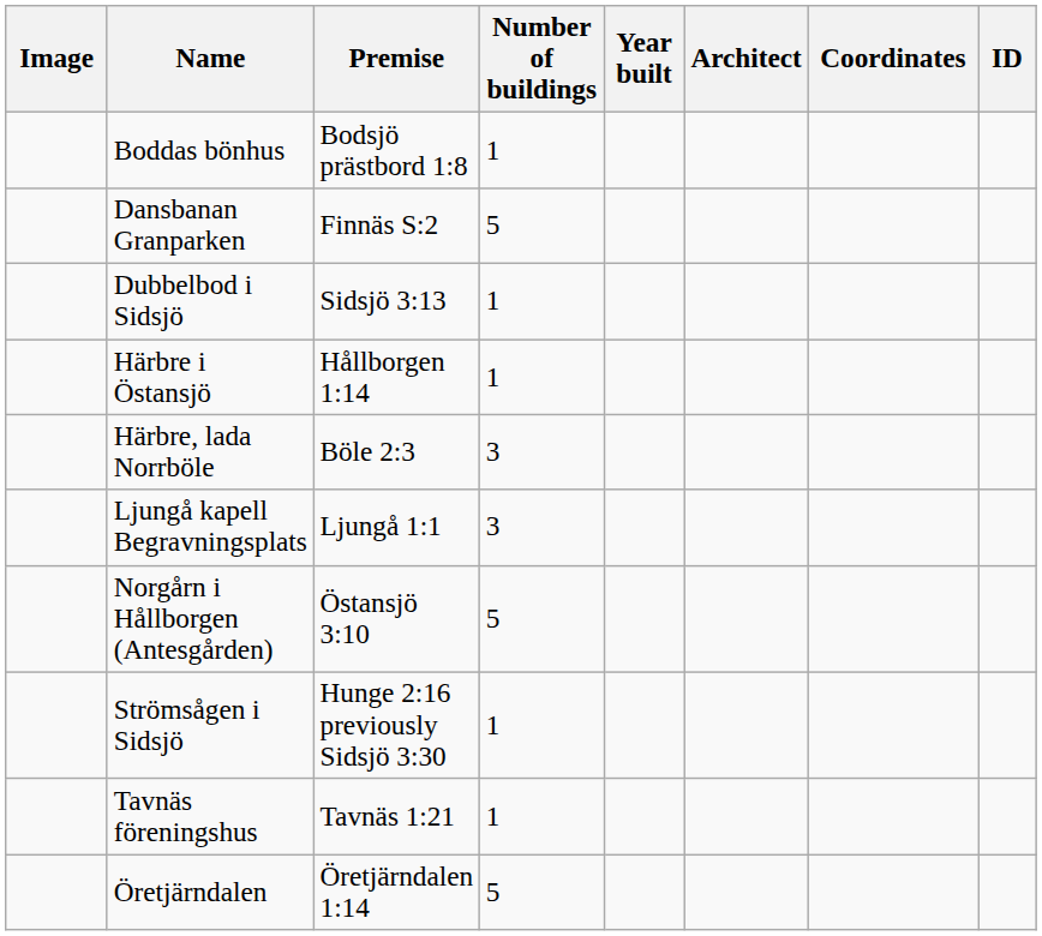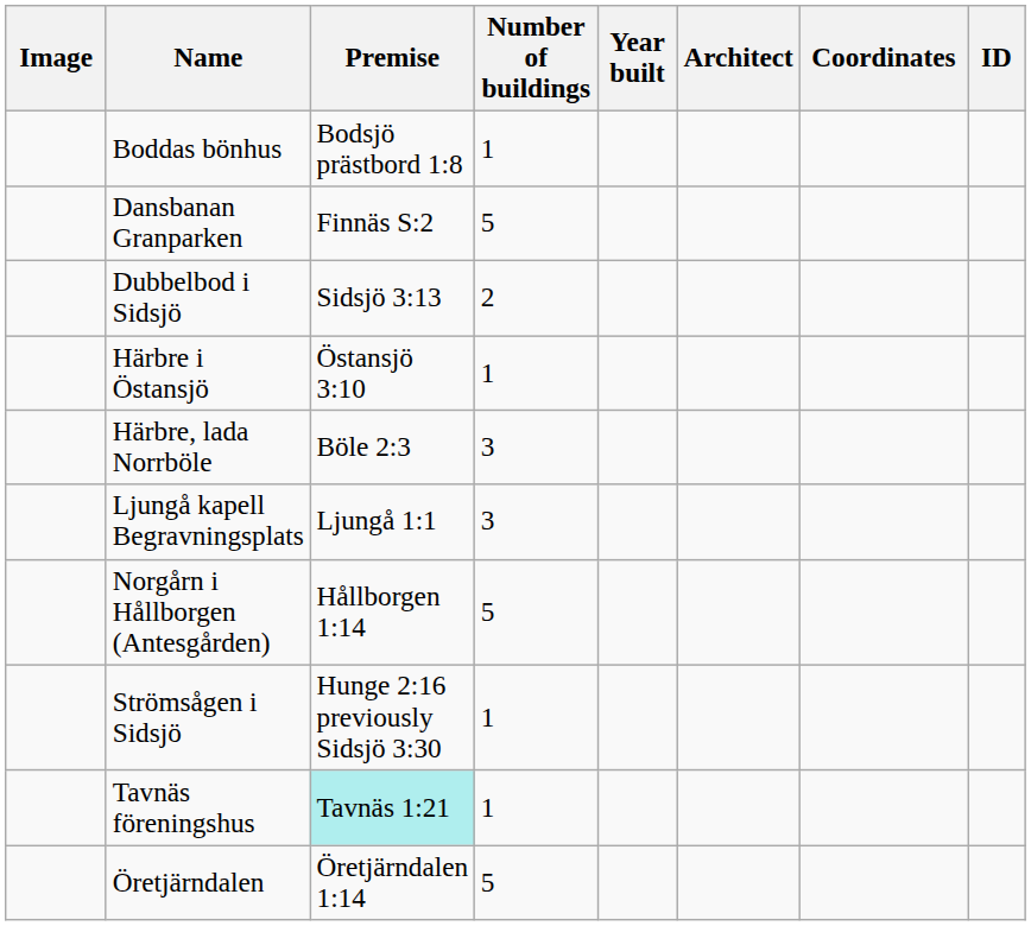Dubbelbod i Sidsjö | Number of buildings: 1 -> 2
Härbre i Östansjö | Premise: Hållborgen 1:14 -> Östansjö 3:10
Norgårn i Hållborgen (Antesgården) | Premise: Östansjö 3:10 -> Hållborgen 1:14
Tavnäs föreningshus | Premise: no background -> paleturquoise background
